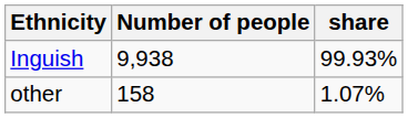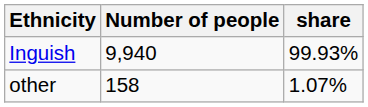Inguish | Number of people: 9,938 -> 9,940
